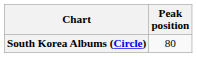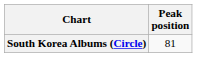South Korea Albums (Circle) | Peak position: 80 -> 81
